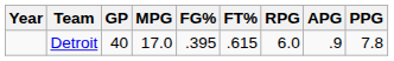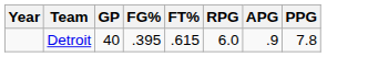- column: MPG | 17.0
